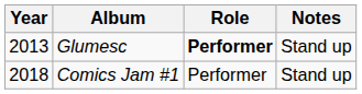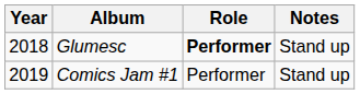Glumesc | Year: 2013 -> 2018
Comics Jam #1 | Year: 2018 -> 2019
